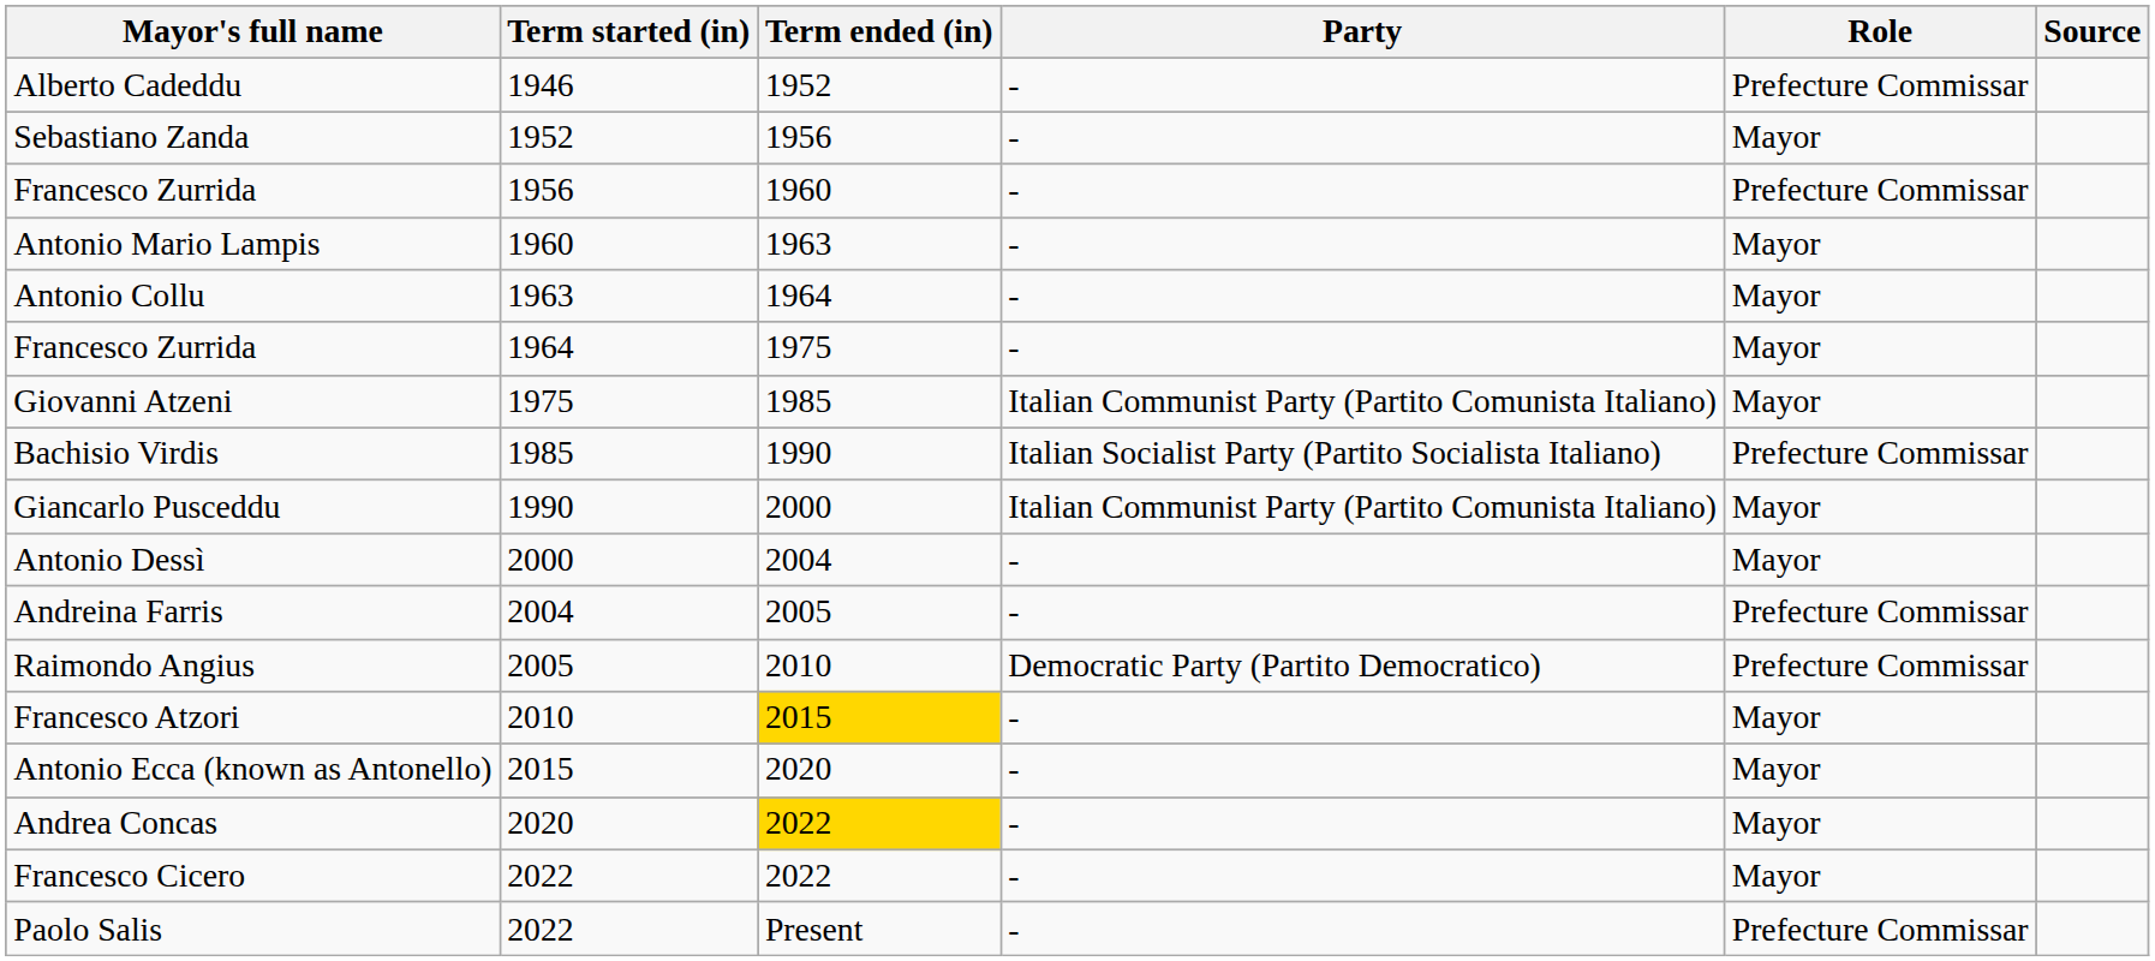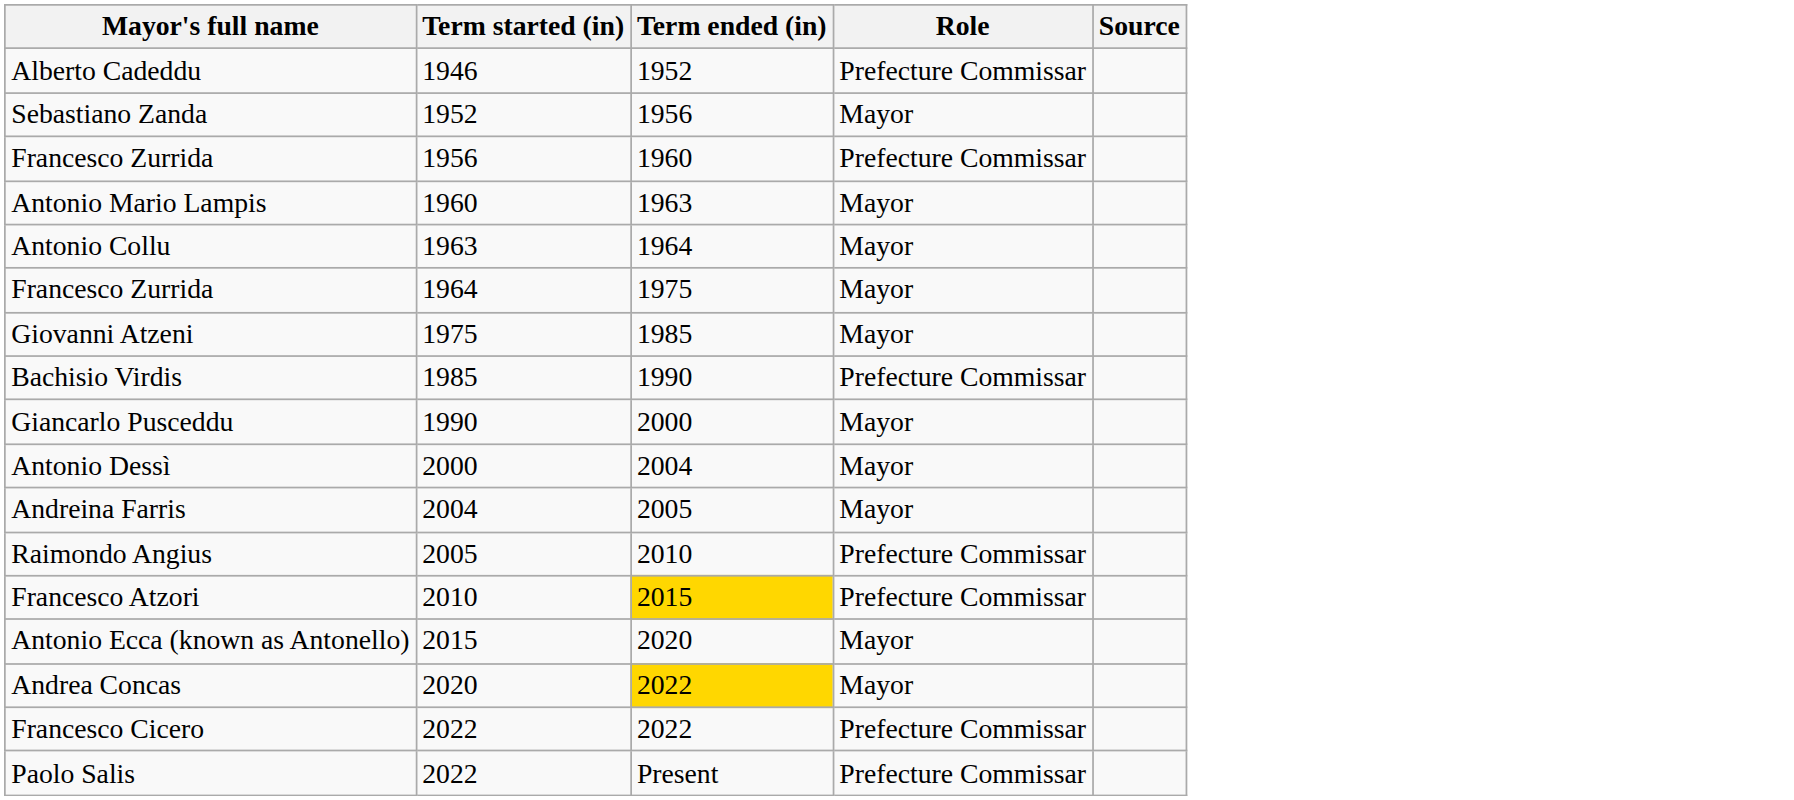- column: Party | - | - | - | - | - | - | Italian Communist Party (Partito Comunista Italiano) | Italian Socialist Party (Partito Socialista Italiano) | Italian Communist Party (Partito Comunista Italiano) | - | - | Democratic Party (Partito Democratico) | - | - | - | - | -
Andreina Farris | Role: Prefecture Commissar -> Mayor
Francesco Atzori | Role: Mayor -> Prefecture Commissar
Francesco Cicero | Role: Mayor -> Prefecture Commissar
